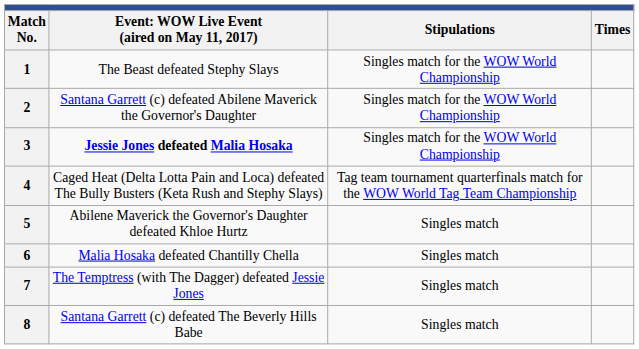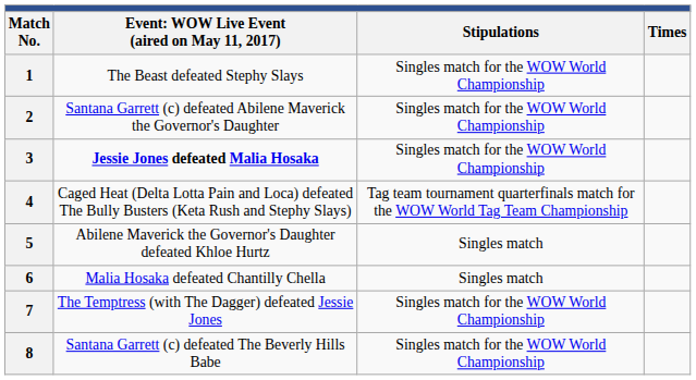7 | column 3: Singles match -> Singles match for the WOW World Championship
8 | column 3: Singles match -> Singles match for the WOW World Championship
